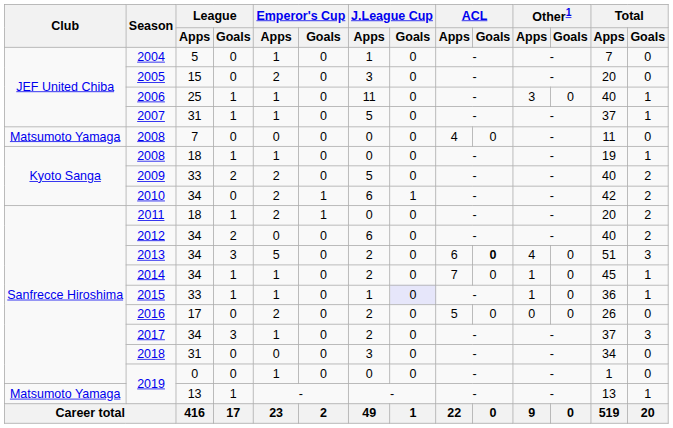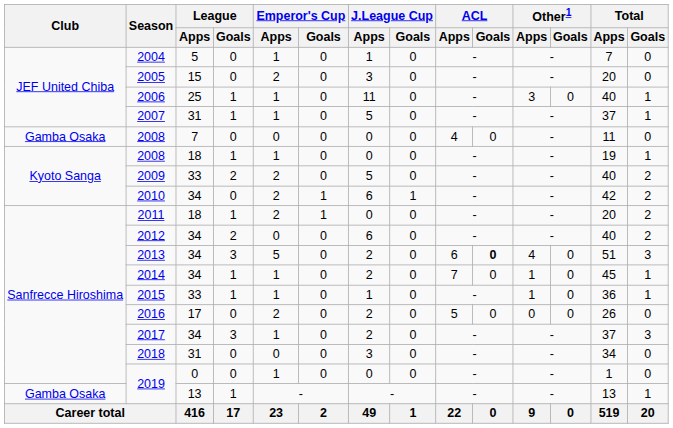2008 / 7 | Club: Matsumoto Yamaga -> Gamba Osaka
2015 | J.League Cup / Goals: lavender background -> no background
2019 / 13 | Club: Matsumoto Yamaga -> Gamba Osaka
